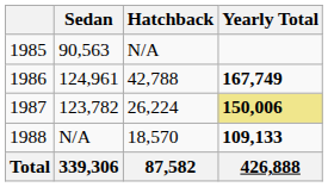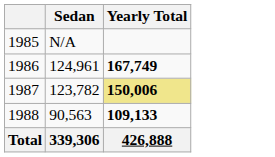- column: Hatchback | N/A | 42,788 | 26,224 | 18,570 | 87,582
1985 | Sedan: 90,563 -> N/A
1988 | Sedan: N/A -> 90,563
